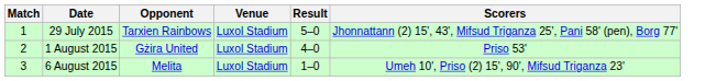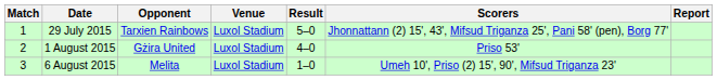+ column: Report
